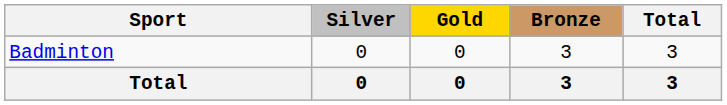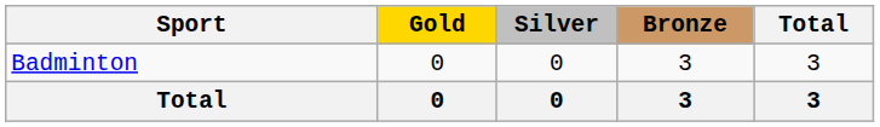columns swapped: Gold <-> Silver
